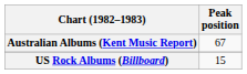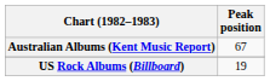US Rock Albums (Billboard) | Peak position: 15 -> 19
